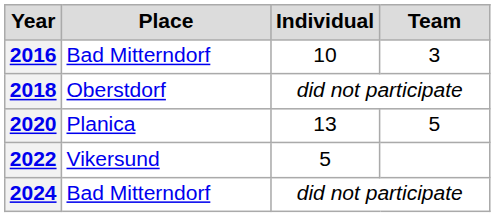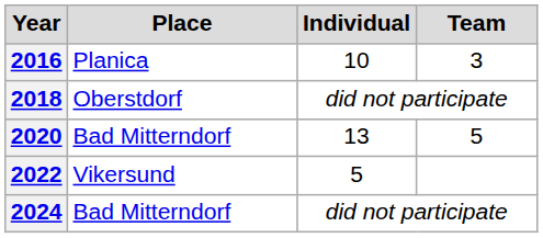2016 | Place: Bad Mitterndorf -> Planica
2020 | Place: Planica -> Bad Mitterndorf
